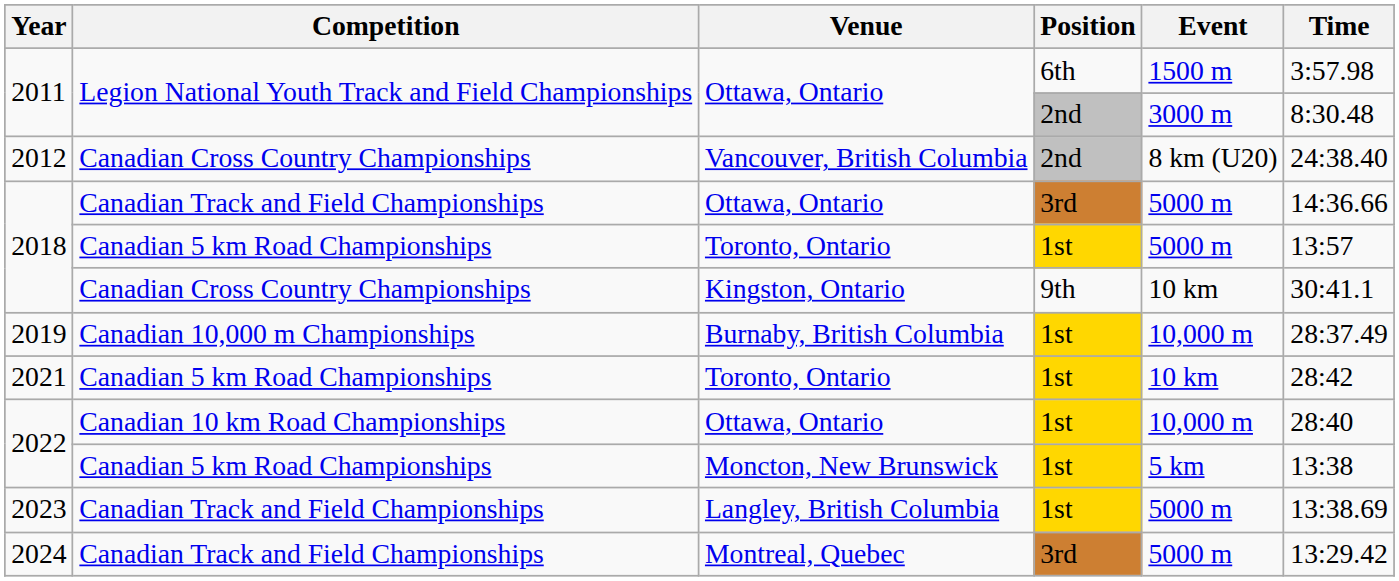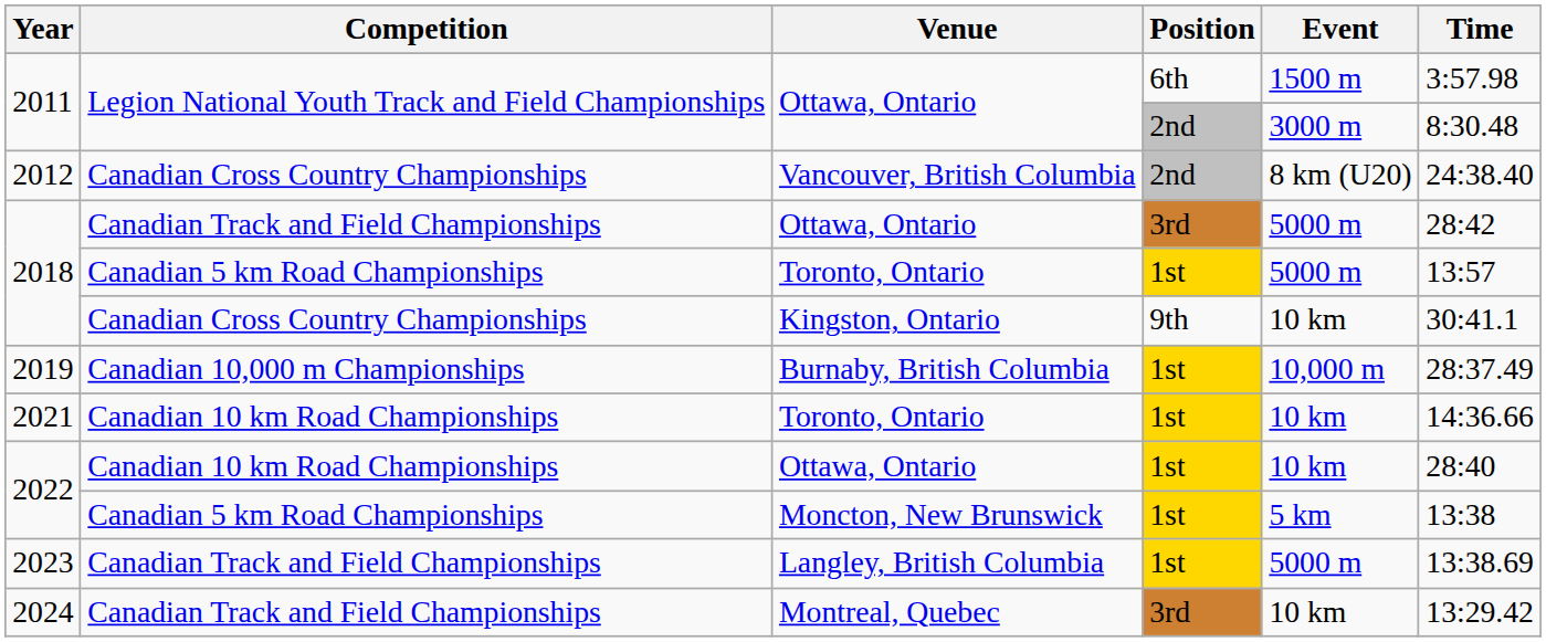2018 / Ottawa, Ontario | Time: 14:36.66 -> 28:42
2021 | Competition: Canadian 5 km Road Championships -> Canadian 10 km Road Championships
2021 | Time: 28:42 -> 14:36.66
2022 / Ottawa, Ontario | Event: 10,000 m -> 10 km
2024 | Event: 5000 m -> 10 km
